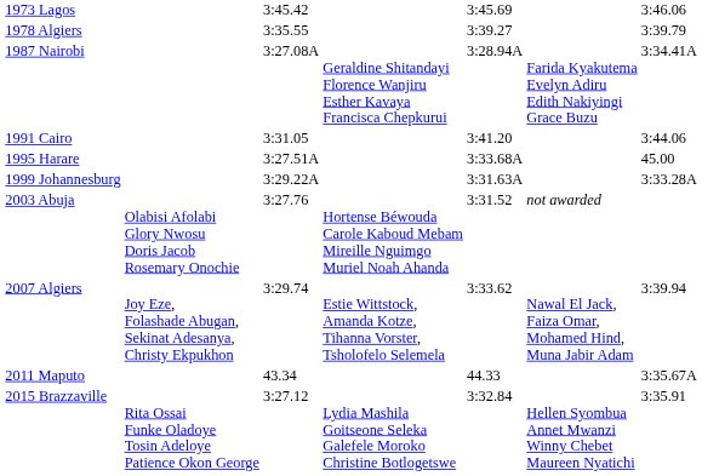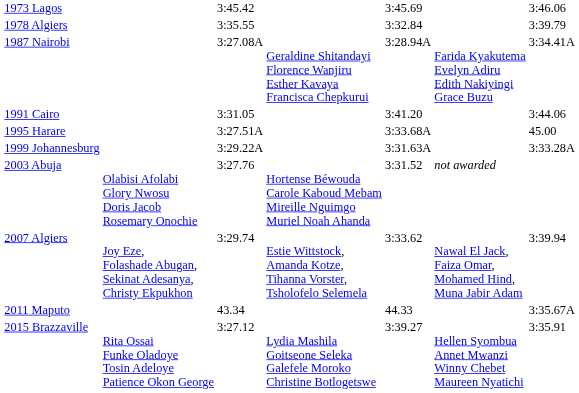1978 Algiers | column 5: 3:39.27 -> 3:32.84
2015 Brazzaville | column 5: 3:32.84 -> 3:39.27
